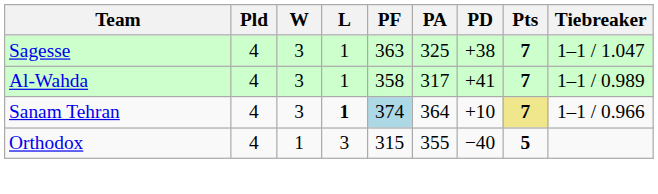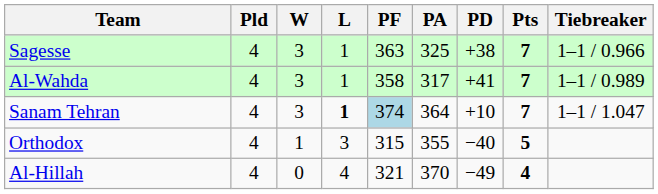Sagesse | Tiebreaker: 1–1 / 1.047 -> 1–1 / 0.966
Sanam Tehran | Pts: khaki background -> no background
Sanam Tehran | Tiebreaker: 1–1 / 0.966 -> 1–1 / 1.047
+ row: Al-Hillah | 4 | 0 | 4 | 321 | 370 | −49 | 4
